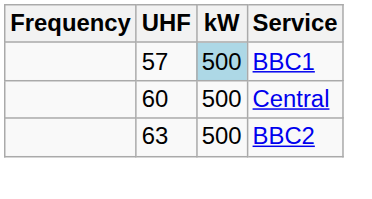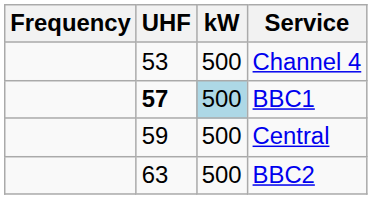+ row: 53 | 500 | Channel 4
BBC1 | UHF: normal -> bold
Central | UHF: 60 -> 59
